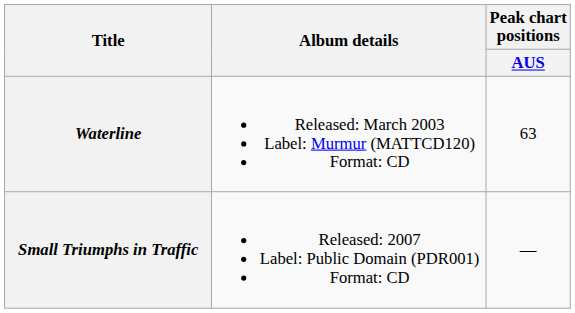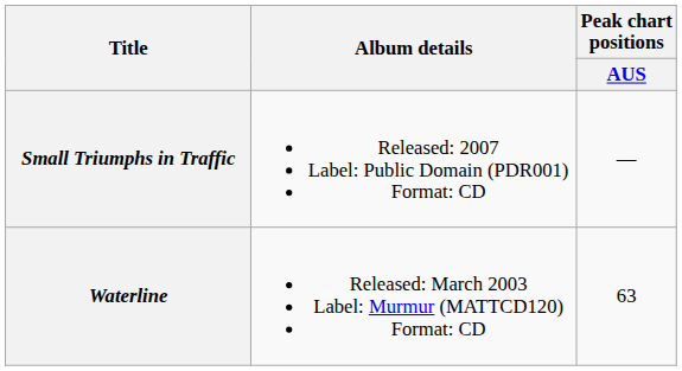rows swapped: Waterline <-> Small Triumphs in Traffic
